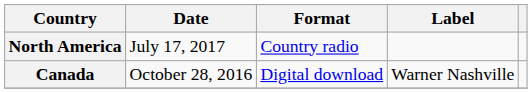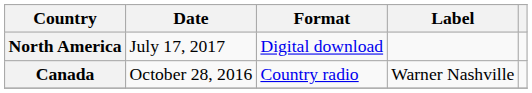North America | Format: Country radio -> Digital download
Canada | Format: Digital download -> Country radio
